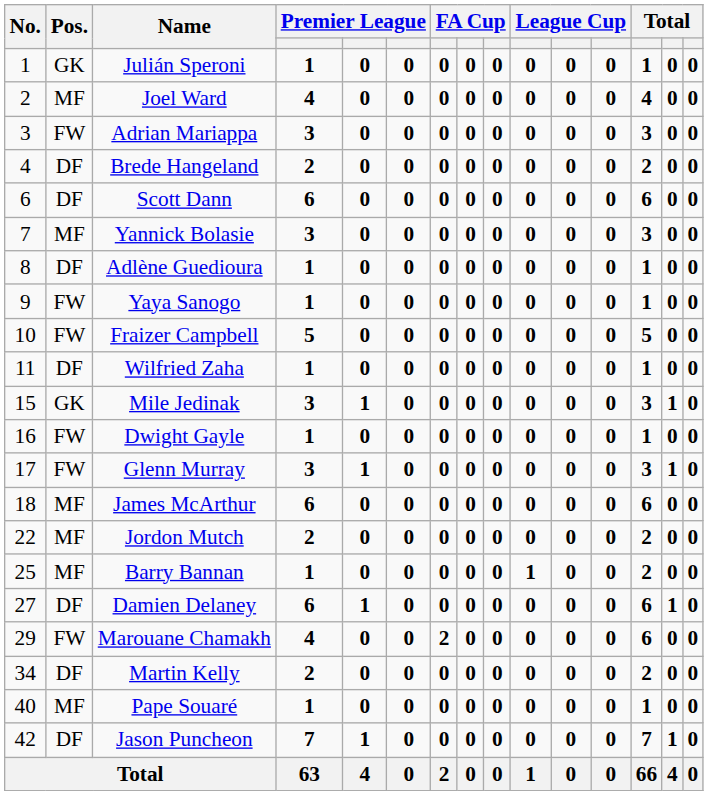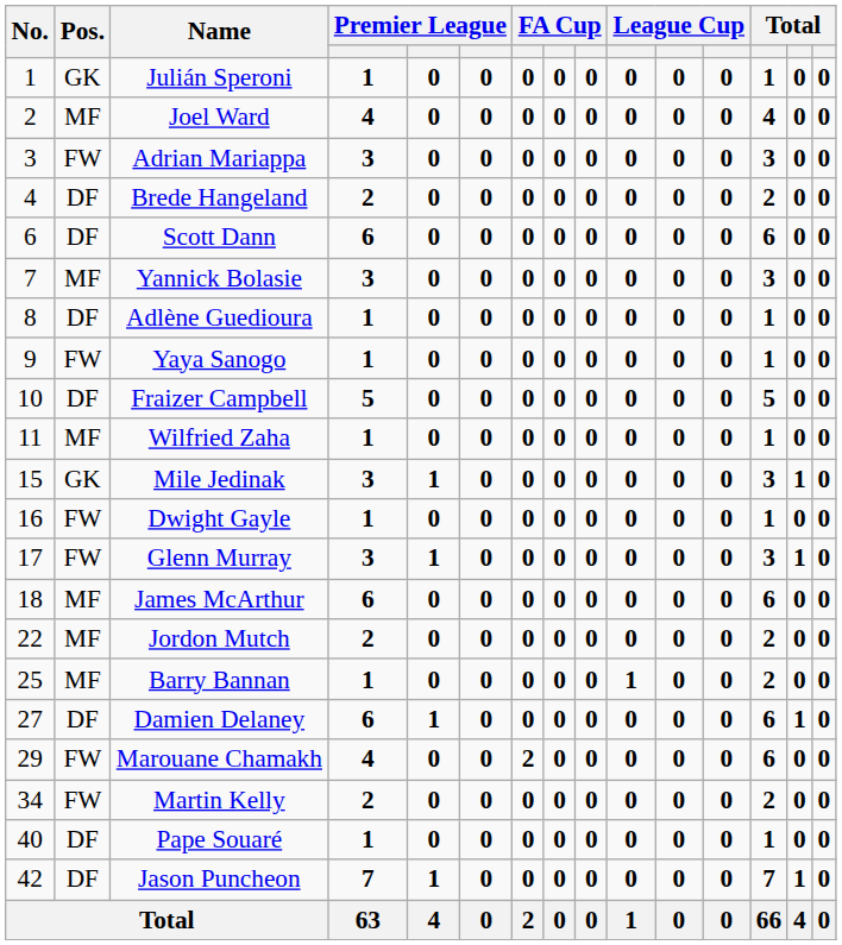Fraizer Campbell | Pos.: FW -> DF
Wilfried Zaha | Pos.: DF -> MF
Martin Kelly | Pos.: DF -> FW
Pape Souaré | Pos.: MF -> DF
